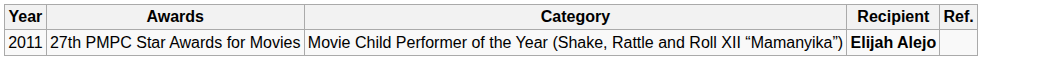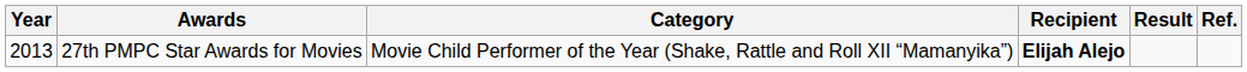+ column: Result
27th PMPC Star Awards for Movies | Year: 2011 -> 2013
